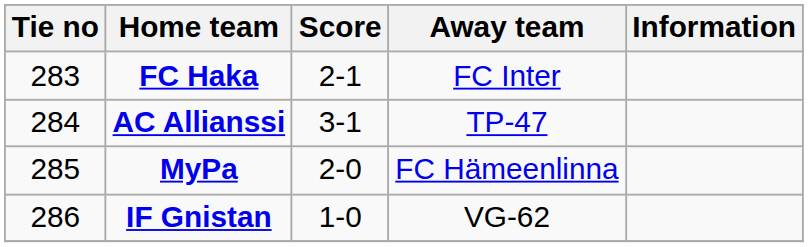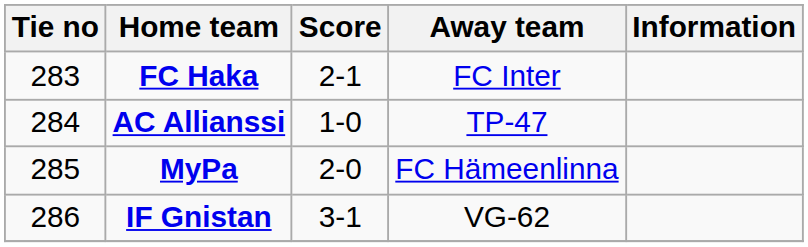AC Allianssi | Score: 3-1 -> 1-0
IF Gnistan | Score: 1-0 -> 3-1
